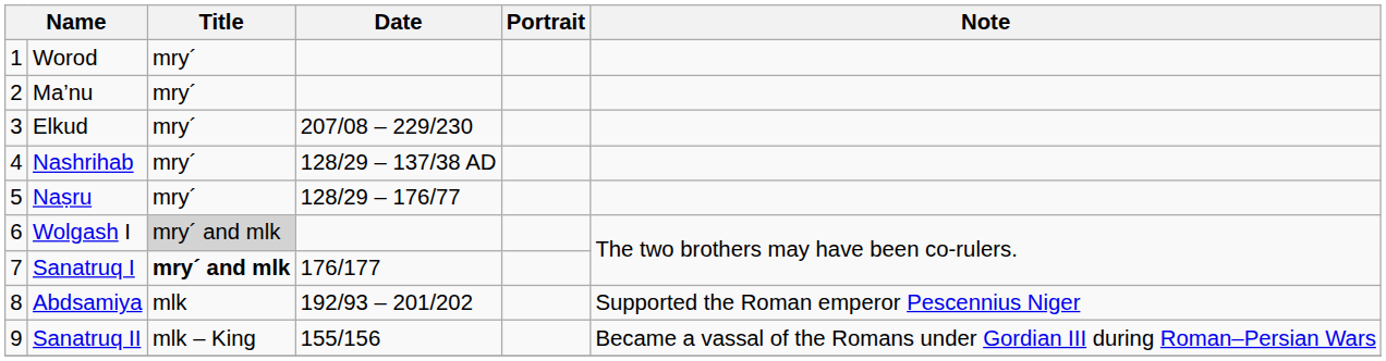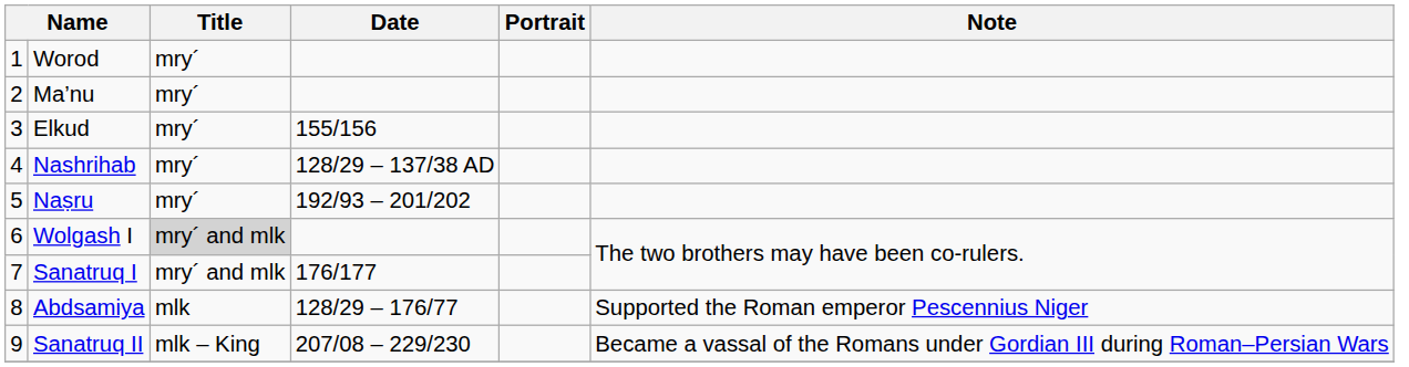Elkud | Date: 207/08 – 229/230 -> 155/156
Naṣru | Date: 128/29 – 176/77 -> 192/93 – 201/202
Sanatruq I | Title: bold -> normal
Abdsamiya | Date: 192/93 – 201/202 -> 128/29 – 176/77
Sanatruq II | Date: 155/156 -> 207/08 – 229/230
